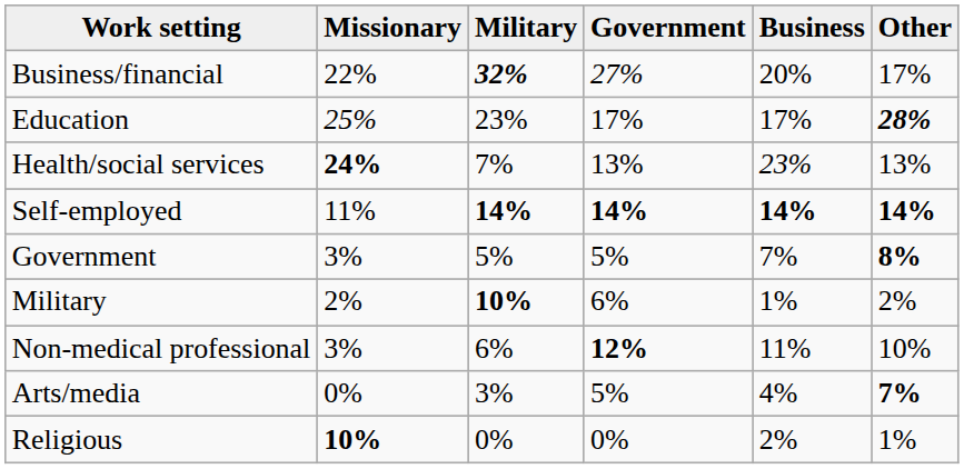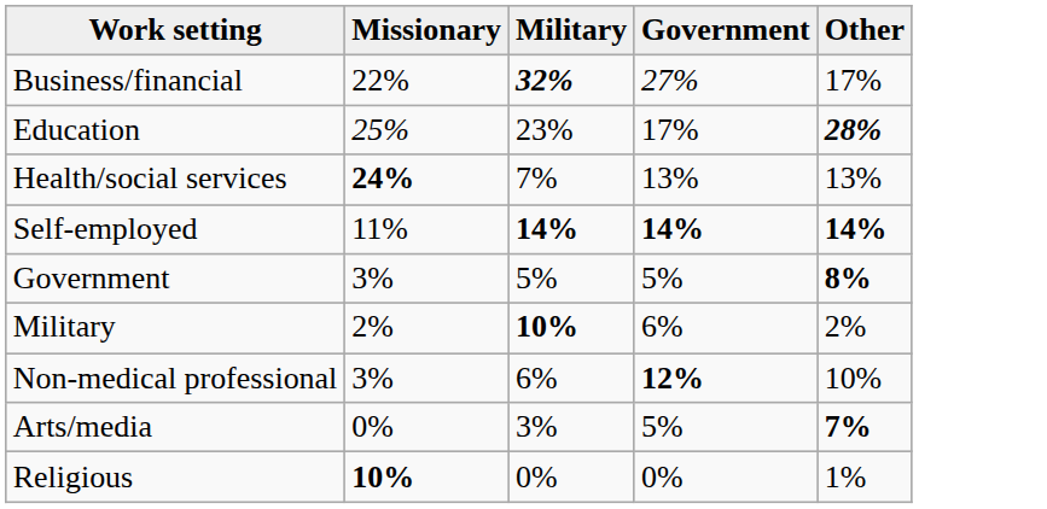- column: Business | 20% | 17% | 23% | 14% | 7% | 1% | 11% | 4% | 2%
